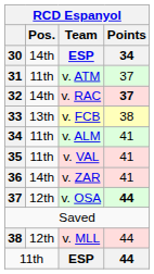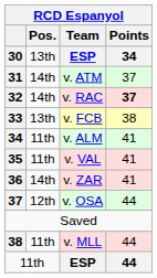30 / ESP | Pos.: 14th -> 13th
v. ATM | Pos.: 11th -> 14th
v. OSA | Points: bold -> normal
v. MLL | Pos.: 12th -> 11th
